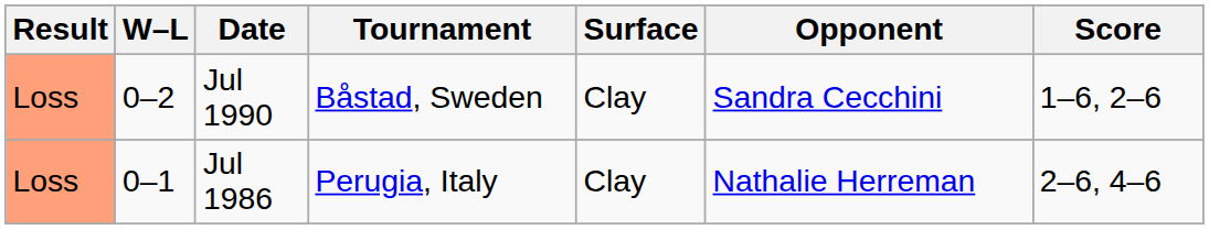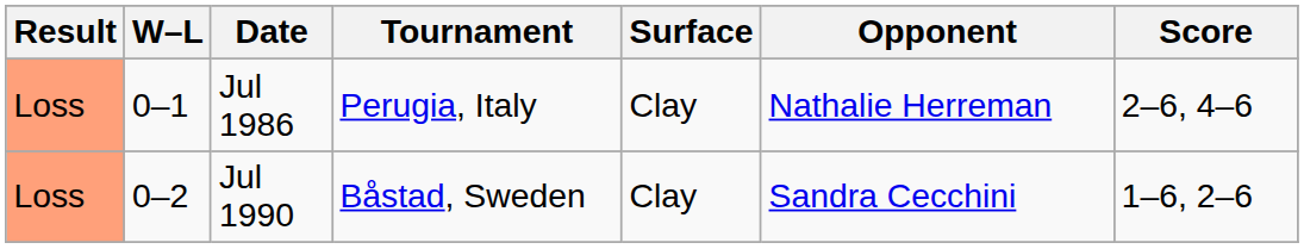rows swapped: Jul 1986 <-> Jul 1990
